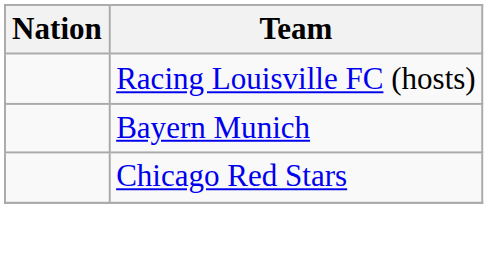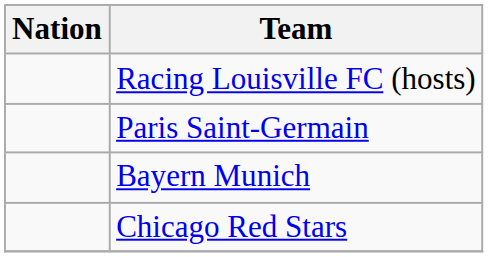+ row: Paris Saint-Germain
